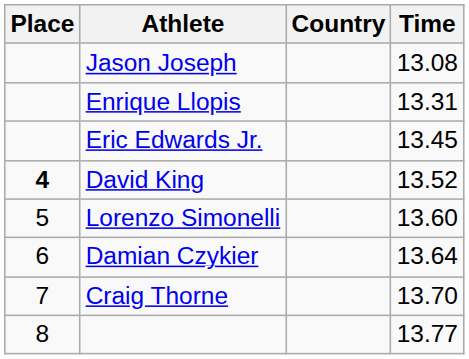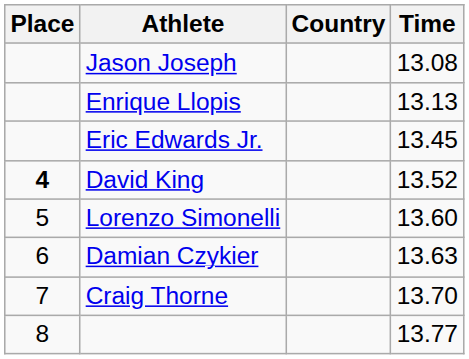Enrique Llopis | Time: 13.31 -> 13.13
Damian Czykier | Time: 13.64 -> 13.63
